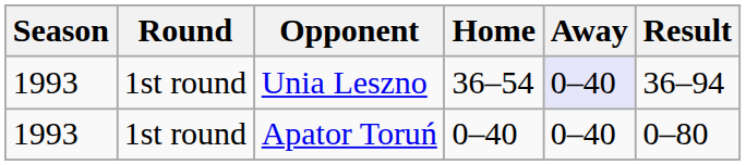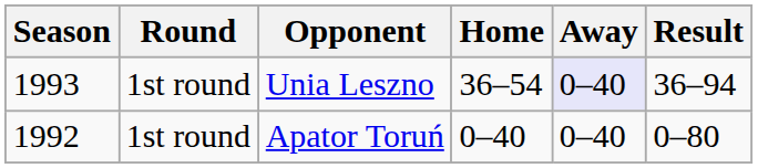Apator Toruń | Season: 1993 -> 1992
